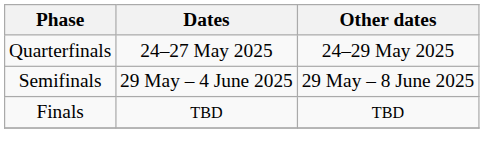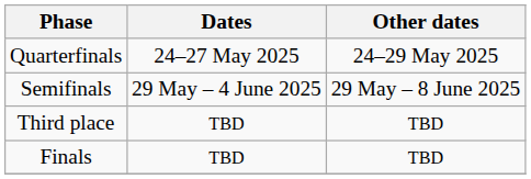+ row: Third place | TBD | TBD
